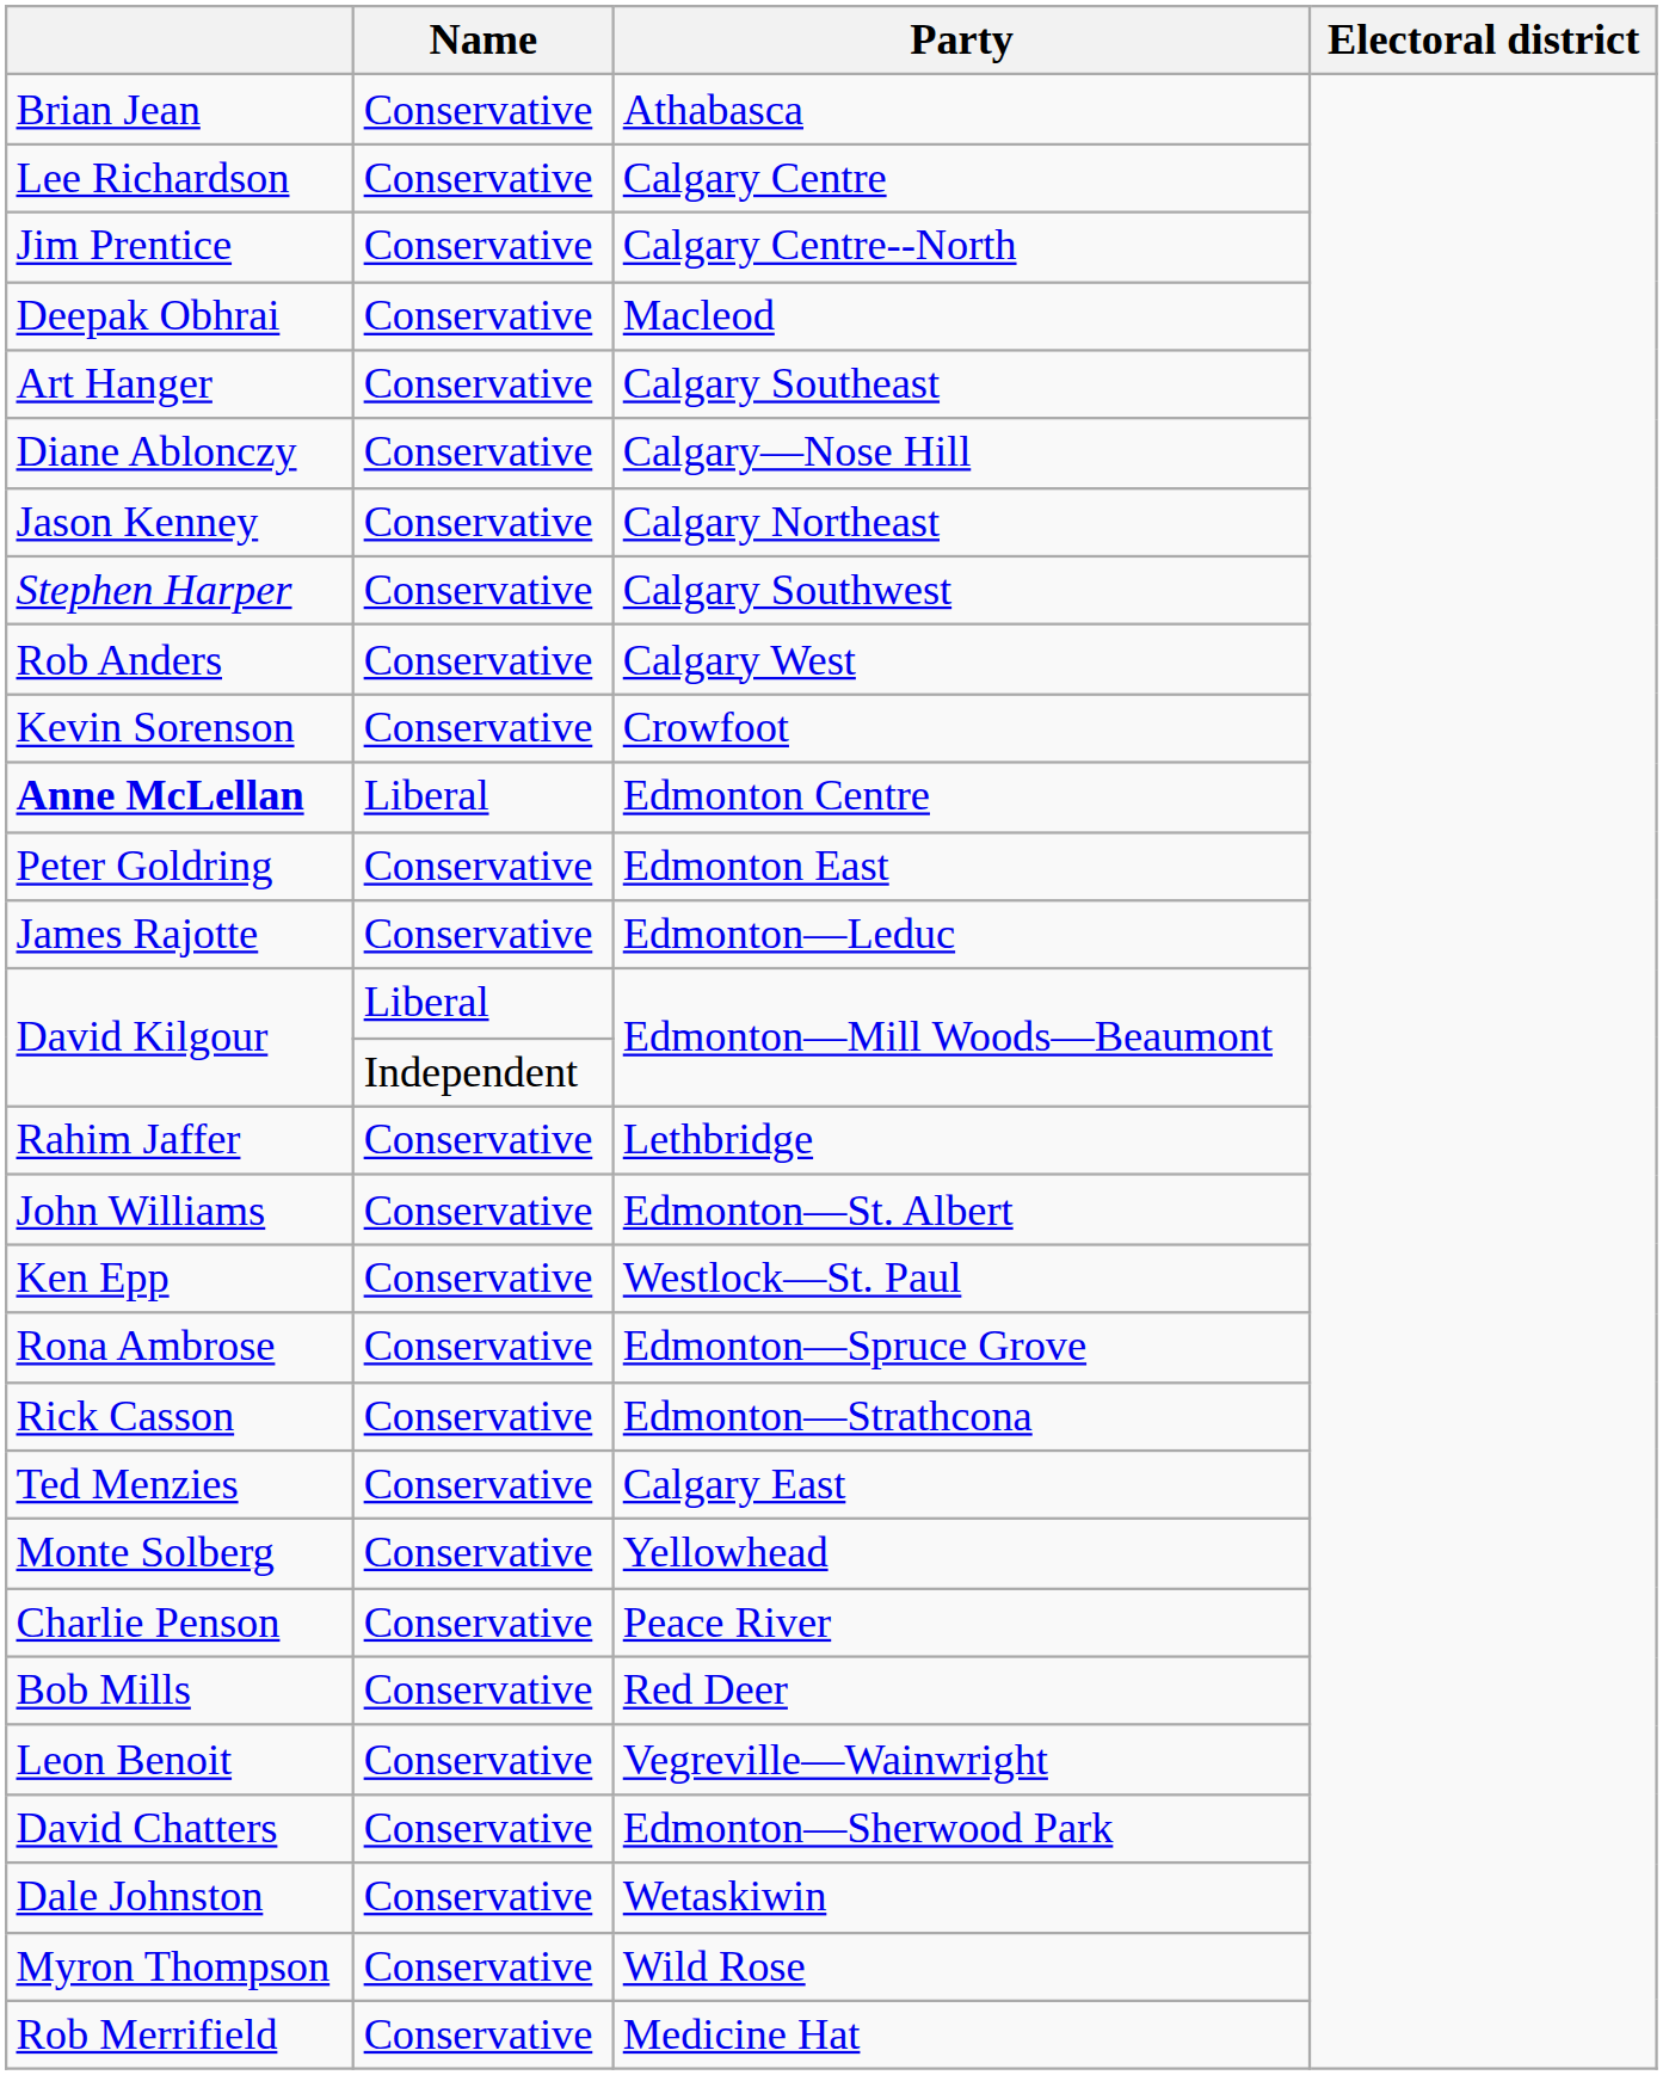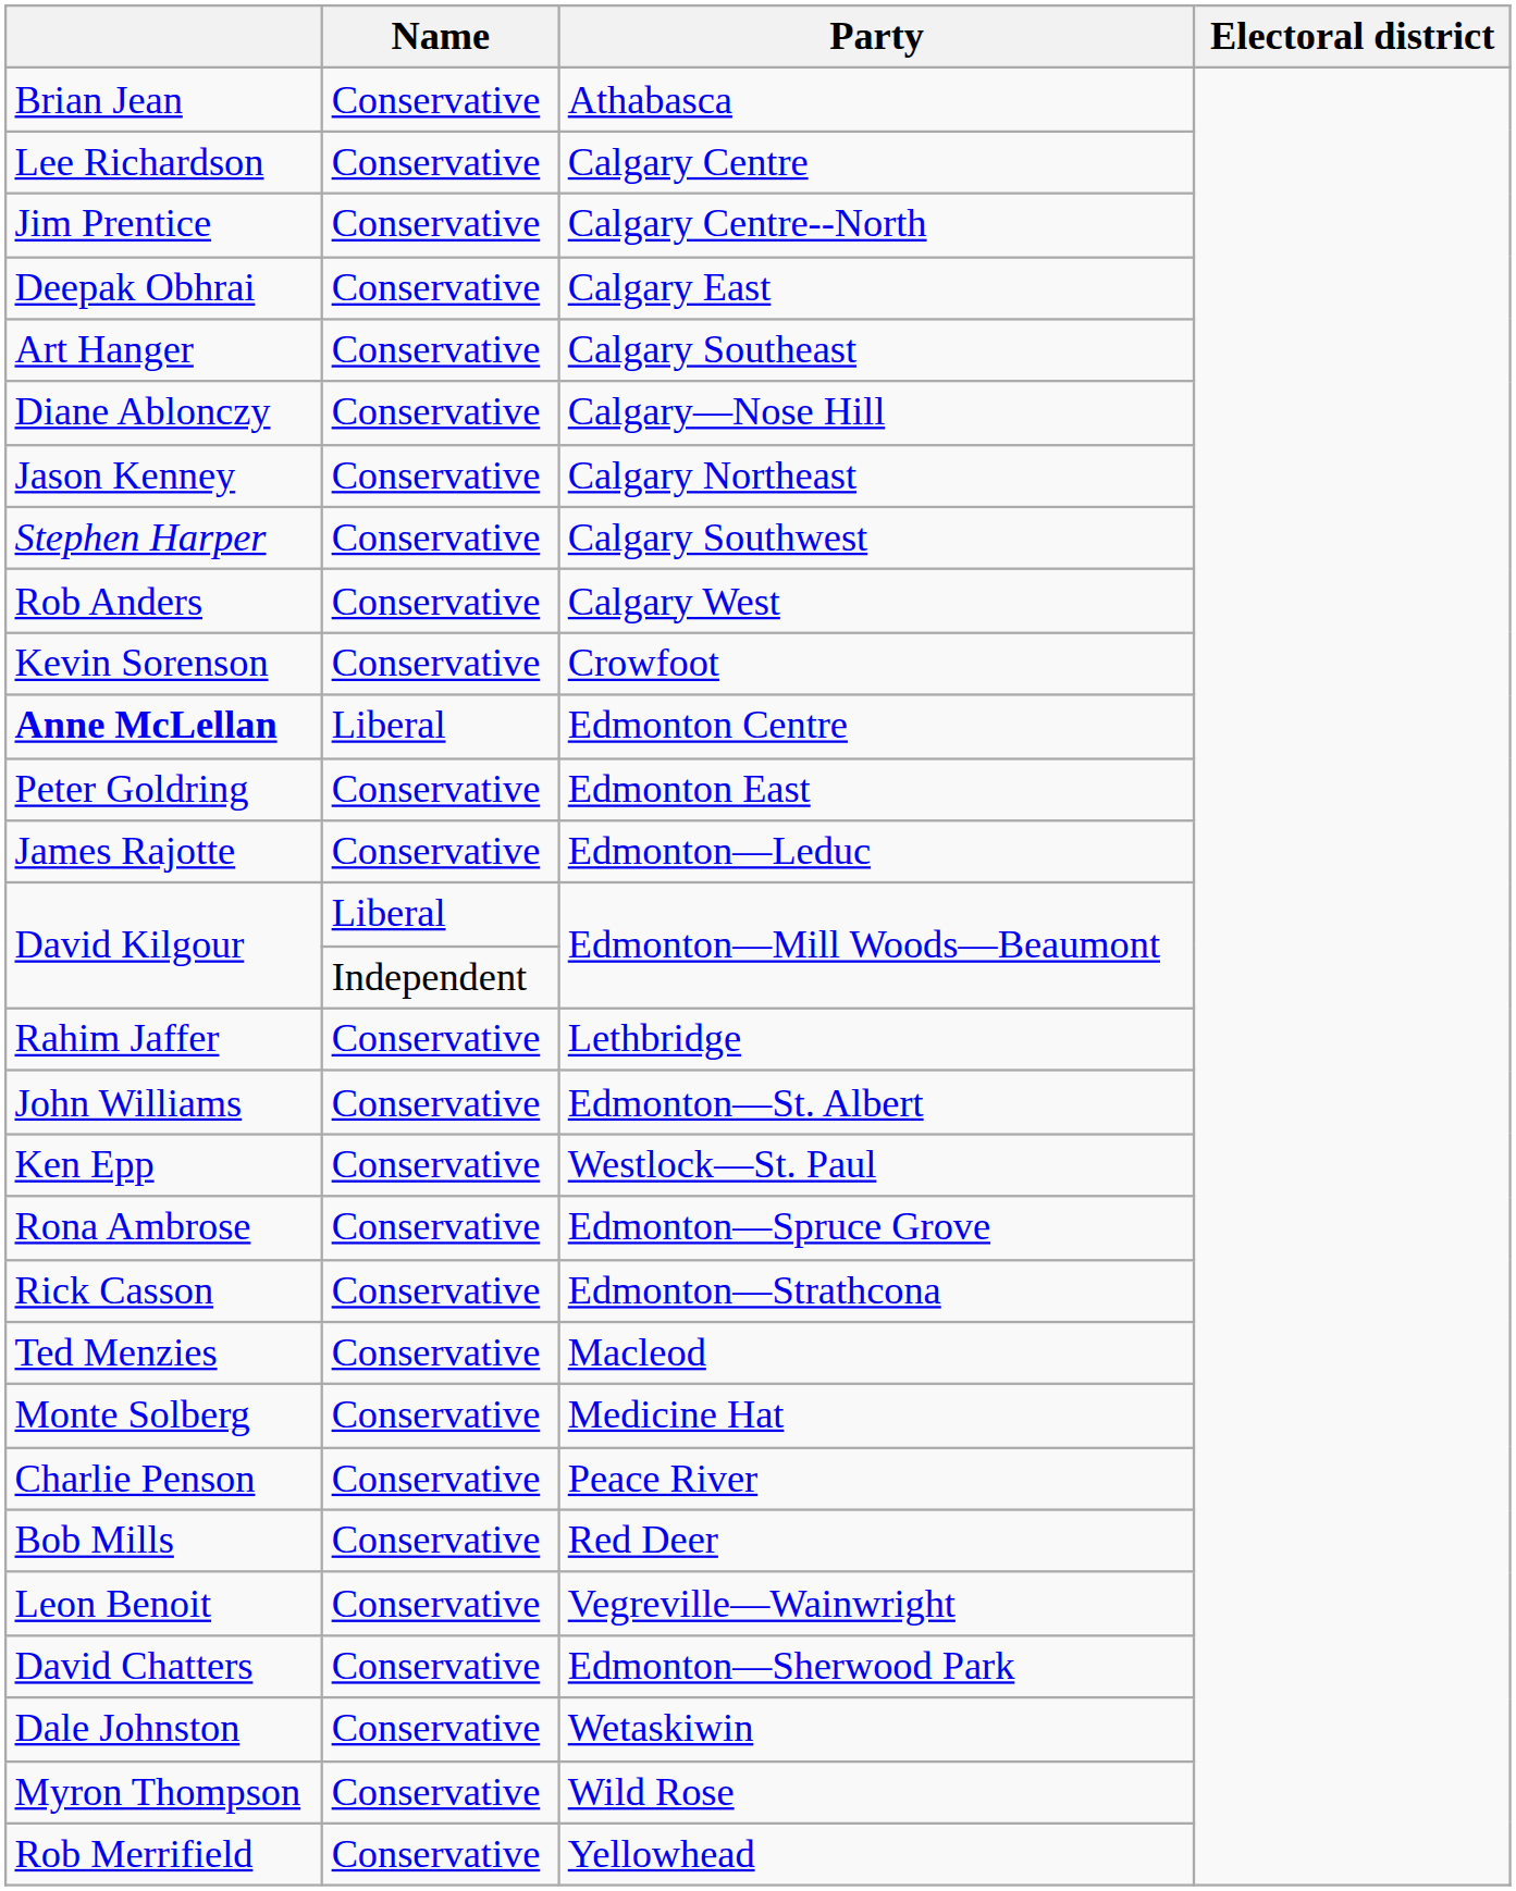Deepak Obhrai | Party: Macleod -> Calgary East
Ted Menzies | Party: Calgary East -> Macleod
Monte Solberg | Party: Yellowhead -> Medicine Hat
Rob Merrifield | Party: Medicine Hat -> Yellowhead
